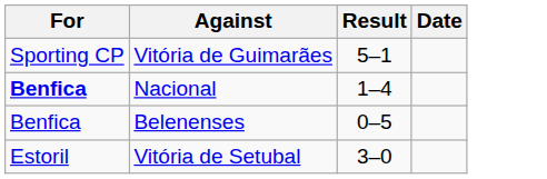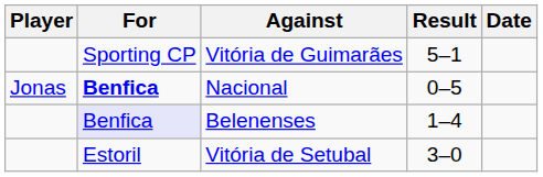+ column: Player | Jonas
Nacional | Result: 1–4 -> 0–5
Belenenses | For: no background -> lavender background
Belenenses | Result: 0–5 -> 1–4
